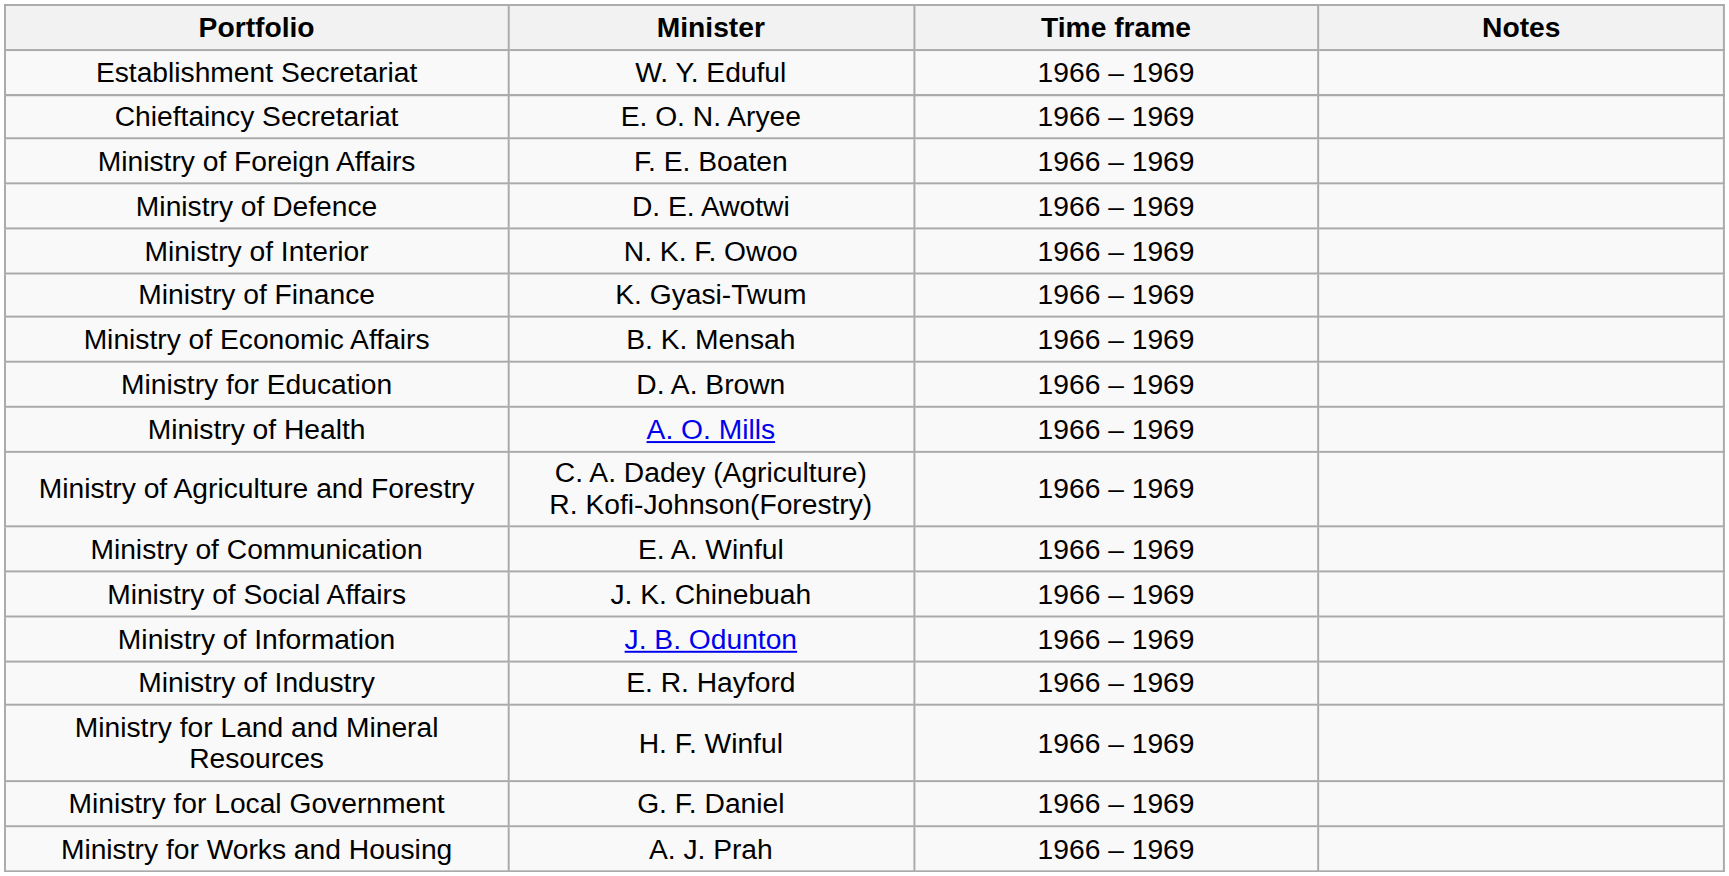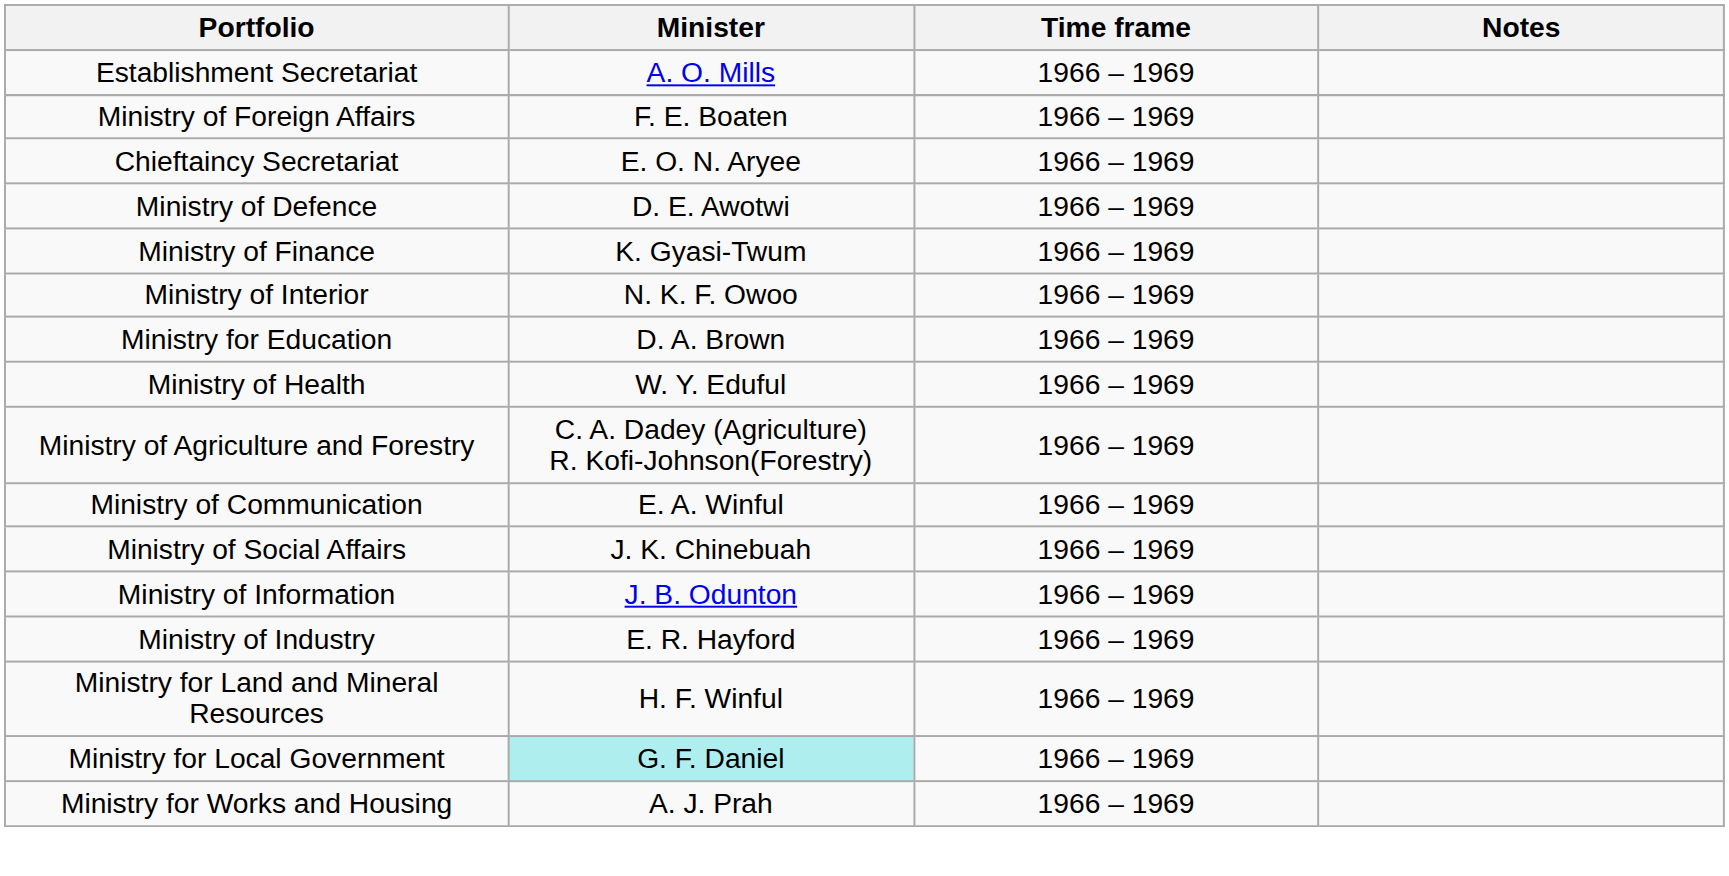Establishment Secretariat | Minister: W. Y. Eduful -> A. O. Mills
rows swapped: Chieftaincy Secretariat <-> Ministry of Foreign Affairs
rows swapped: Ministry of Interior <-> Ministry of Finance
- row: Ministry of Economic Affairs | B. K. Mensah | 1966 – 1969
Ministry of Health | Minister: A. O. Mills -> W. Y. Eduful
Ministry for Local Government | Minister: no background -> paleturquoise background
